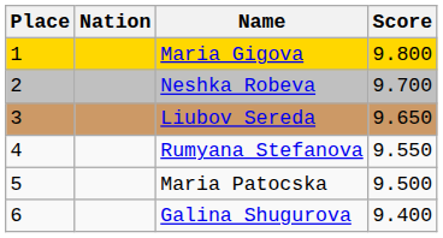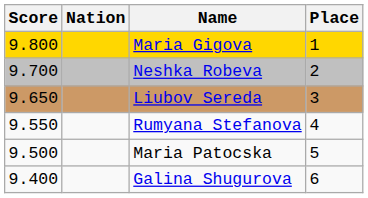columns swapped: Place <-> Score
